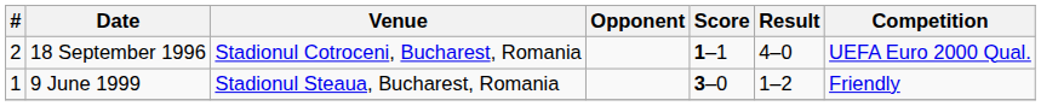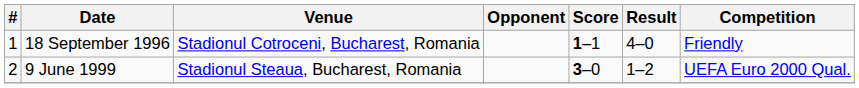18 September 1996 | #: 2 -> 1
18 September 1996 | Competition: UEFA Euro 2000 Qual. -> Friendly
9 June 1999 | #: 1 -> 2
9 June 1999 | Competition: Friendly -> UEFA Euro 2000 Qual.
